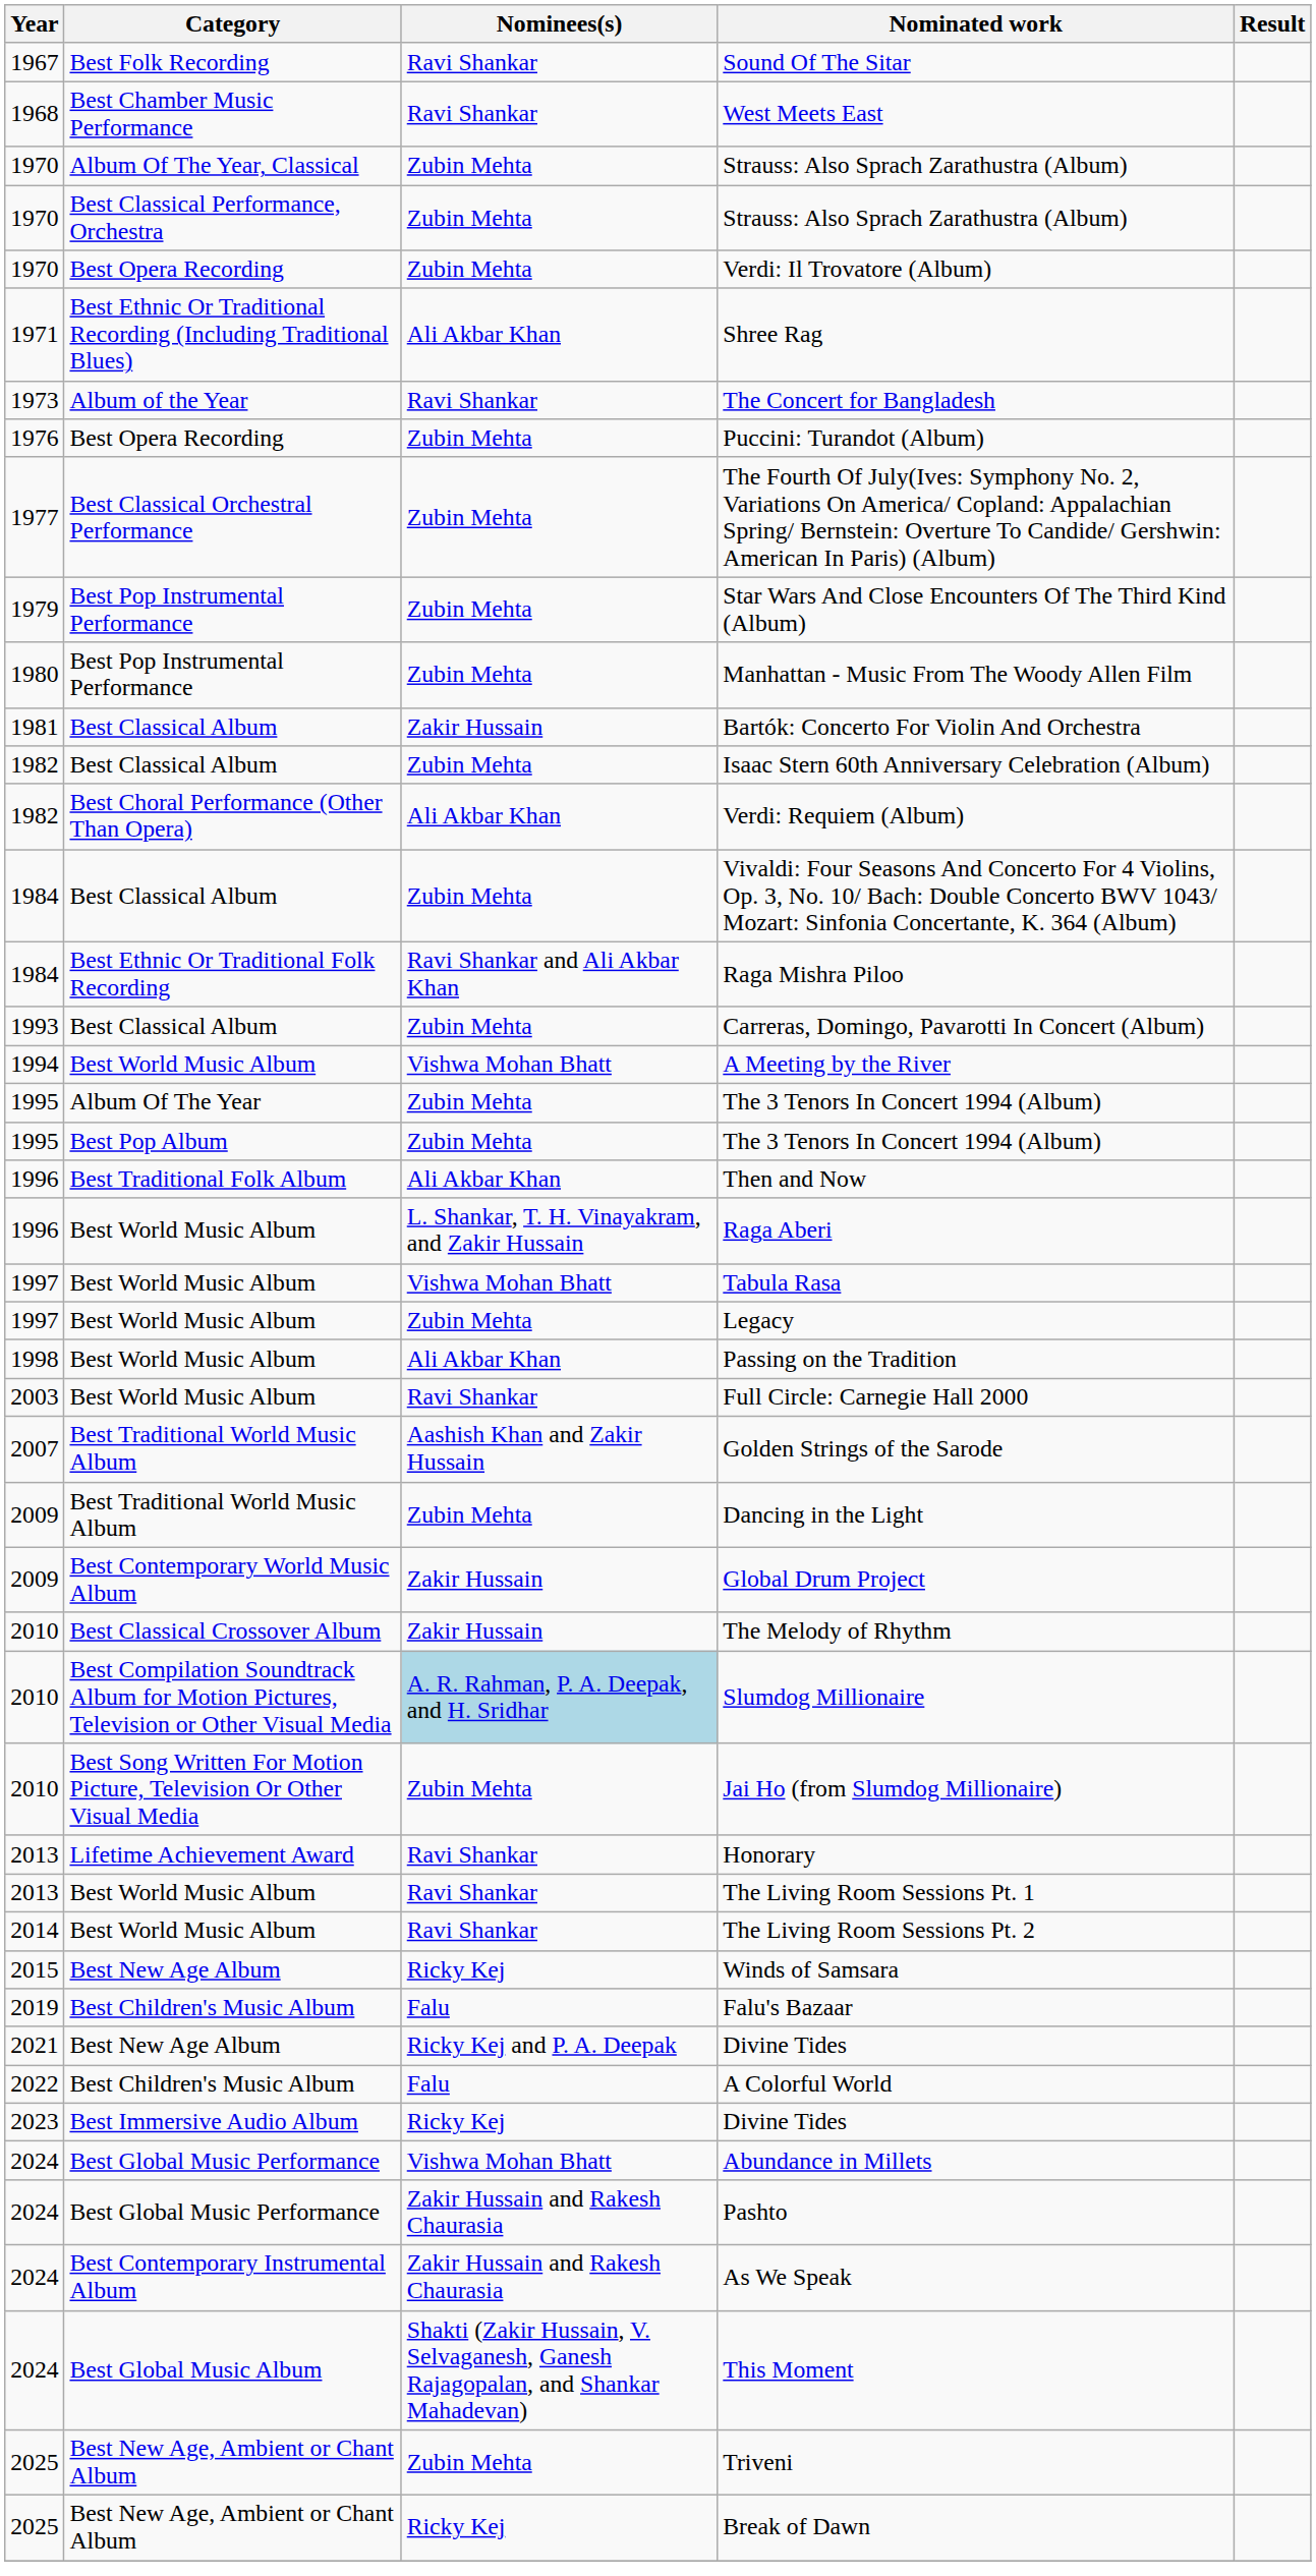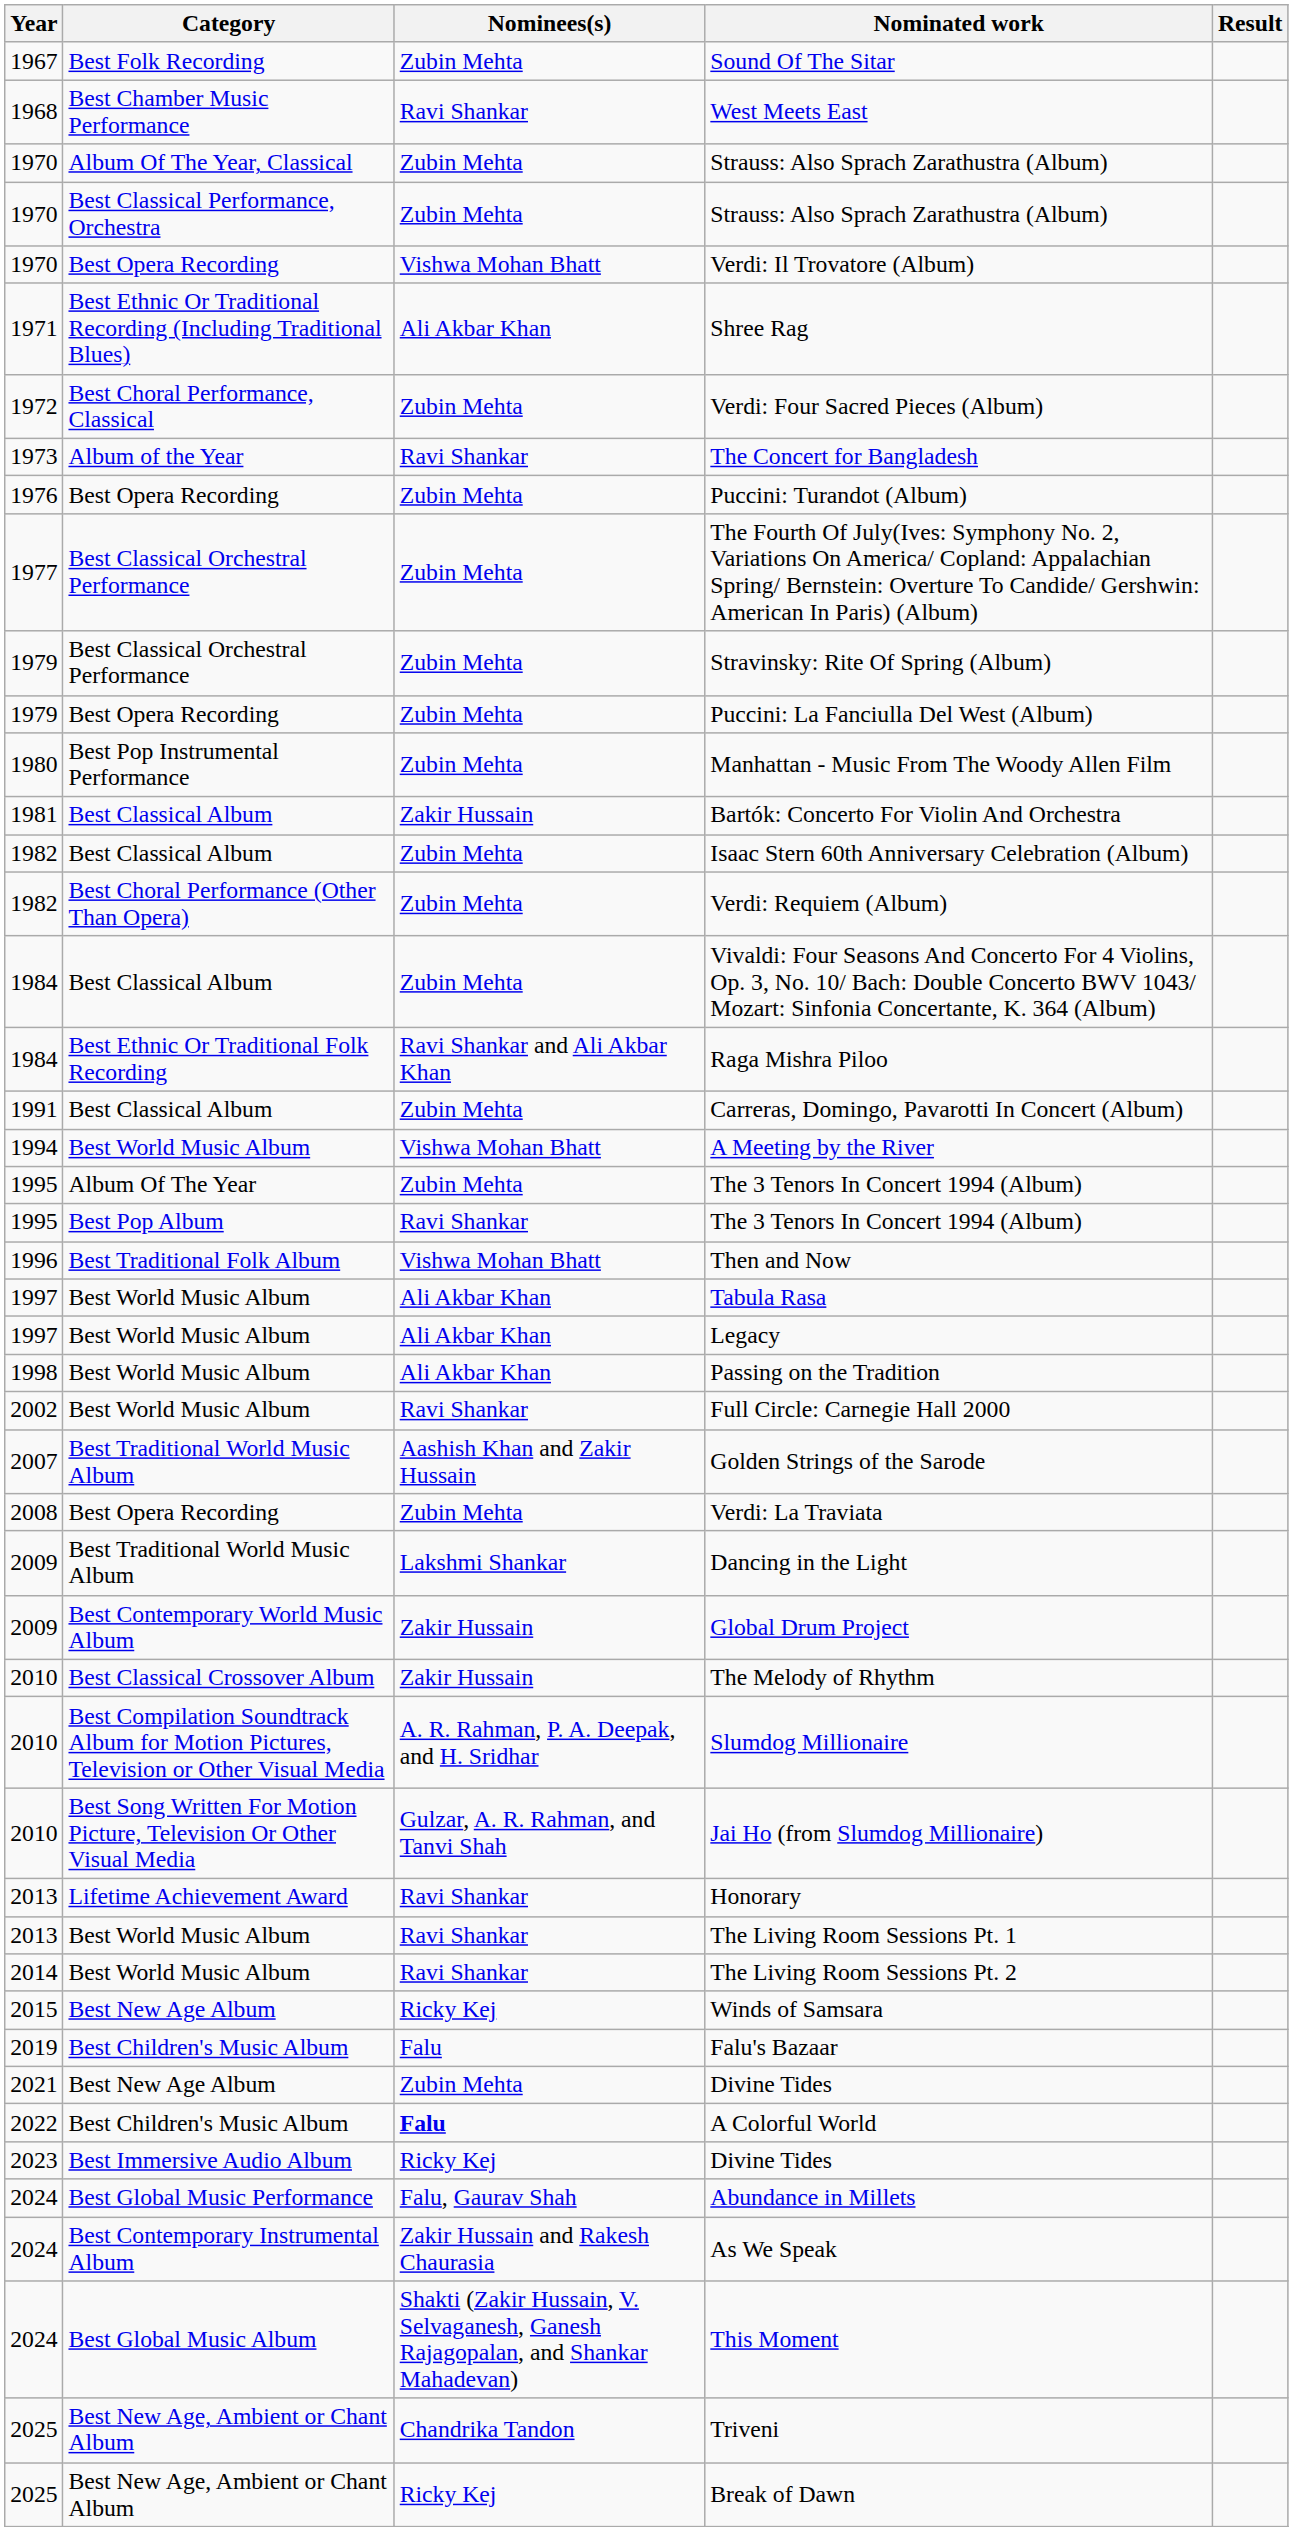Sound Of The Sitar | Nominees(s): Ravi Shankar -> Zubin Mehta
Verdi: Il Trovatore (Album) | Nominees(s): Zubin Mehta -> Vishwa Mohan Bhatt
+ row: 1972 | Best Choral Performance, Classical | Zubin Mehta | Verdi: Four Sacred Pieces (Album)
- row: 1979 | Best Pop Instrumental Performance | Zubin Mehta | Star Wars And Close Encounters Of The Third Kind (Album)
+ row: 1979 | Best Classical Orchestral Performance | Zubin Mehta | Stravinsky: Rite Of Spring (Album)
+ row: 1979 | Best Opera Recording | Zubin Mehta | Puccini: La Fanciulla Del West (Album)
Verdi: Requiem (Album) | Nominees(s): Ali Akbar Khan -> Zubin Mehta
Carreras, Domingo, Pavarotti In Concert (Album) | Year: 1993 -> 1991
Best Pop Album / The 3 Tenors In Concert 1994 (Album) | Nominees(s): Zubin Mehta -> Ravi Shankar
Then and Now | Nominees(s): Ali Akbar Khan -> Vishwa Mohan Bhatt
- row: 1996 | Best World Music Album | L. Shankar, T. H. Vinayakram, and Zakir Hussain | Raga Aberi
Tabula Rasa | Nominees(s): Vishwa Mohan Bhatt -> Ali Akbar Khan
Legacy | Nominees(s): Zubin Mehta -> Ali Akbar Khan
Full Circle: Carnegie Hall 2000 | Year: 2003 -> 2002
+ row: 2008 | Best Opera Recording | Zubin Mehta | Verdi: La Traviata
Dancing in the Light | Nominees(s): Zubin Mehta -> Lakshmi Shankar
Slumdog Millionaire | Nominees(s): lightblue background -> no background
Jai Ho (from Slumdog Millionaire) | Nominees(s): Zubin Mehta -> Gulzar, A. R. Rahman, and Tanvi Shah
Best New Age Album / Divine Tides | Nominees(s): Ricky Kej and P. A. Deepak -> Zubin Mehta
A Colorful World | Nominees(s): normal -> bold
Abundance in Millets | Nominees(s): Vishwa Mohan Bhatt -> Falu, Gaurav Shah
- row: 2024 | Best Global Music Performance | Zakir Hussain and Rakesh Chaurasia | Pashto
Triveni | Nominees(s): Zubin Mehta -> Chandrika Tandon
